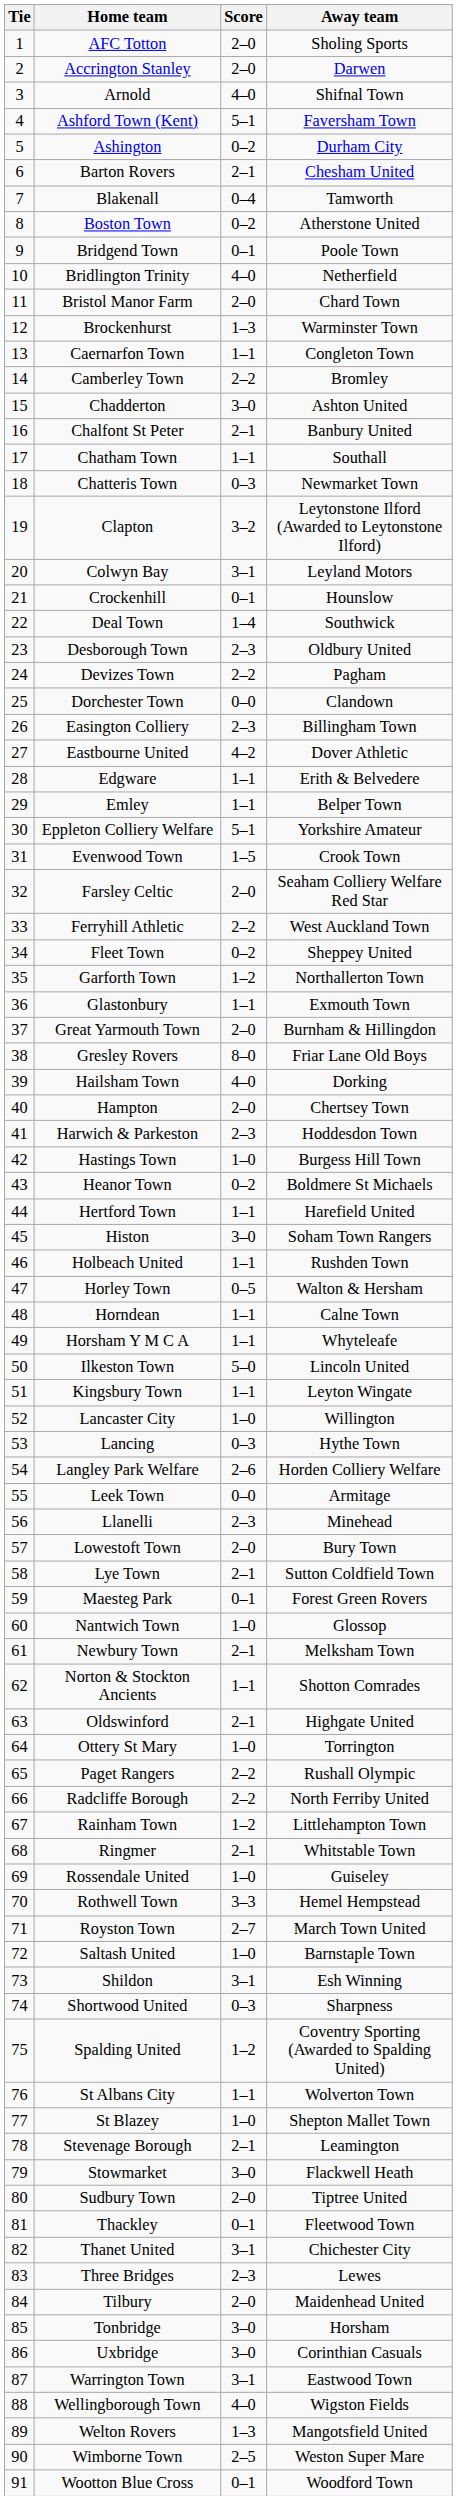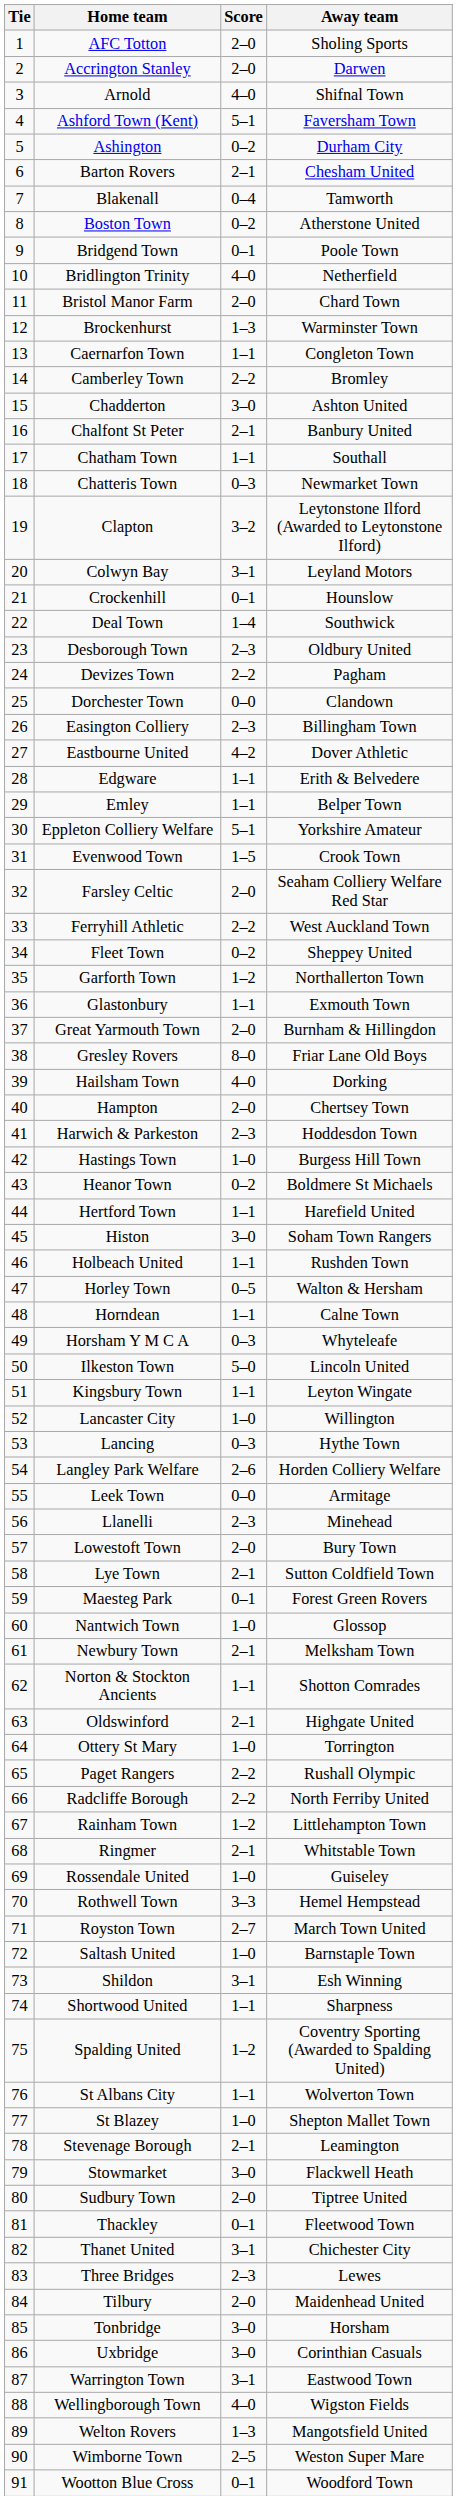Horsham Y M C A | Score: 1–1 -> 0–3
Shortwood United | Score: 0–3 -> 1–1
